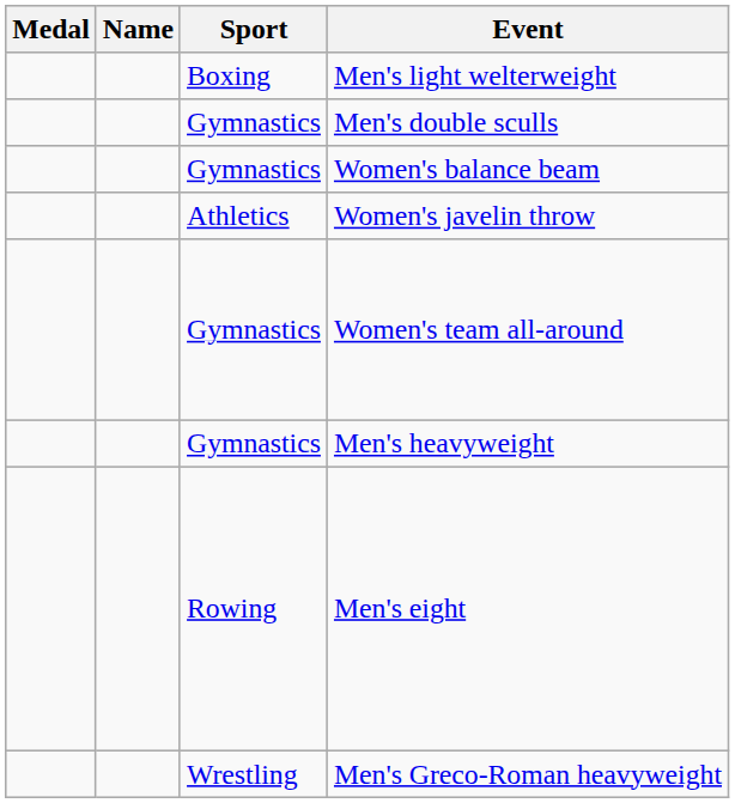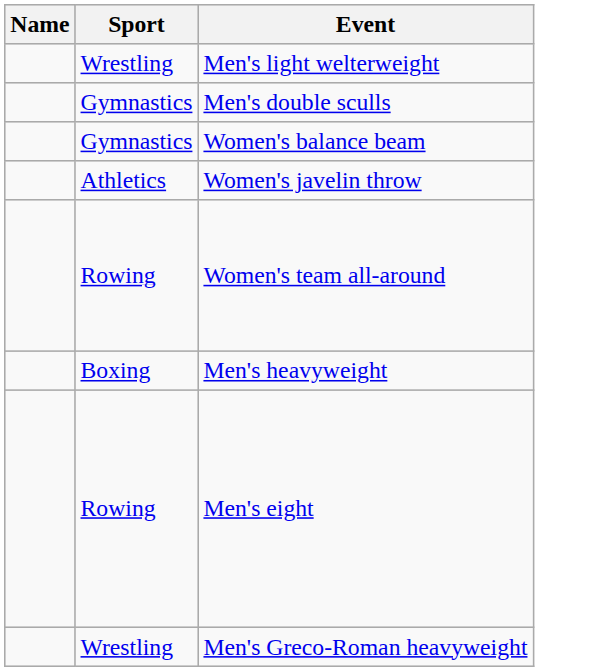- column: Medal
Men's light welterweight | Sport: Boxing -> Wrestling
Women's team all-around | Sport: Gymnastics -> Rowing
Men's heavyweight | Sport: Gymnastics -> Boxing
